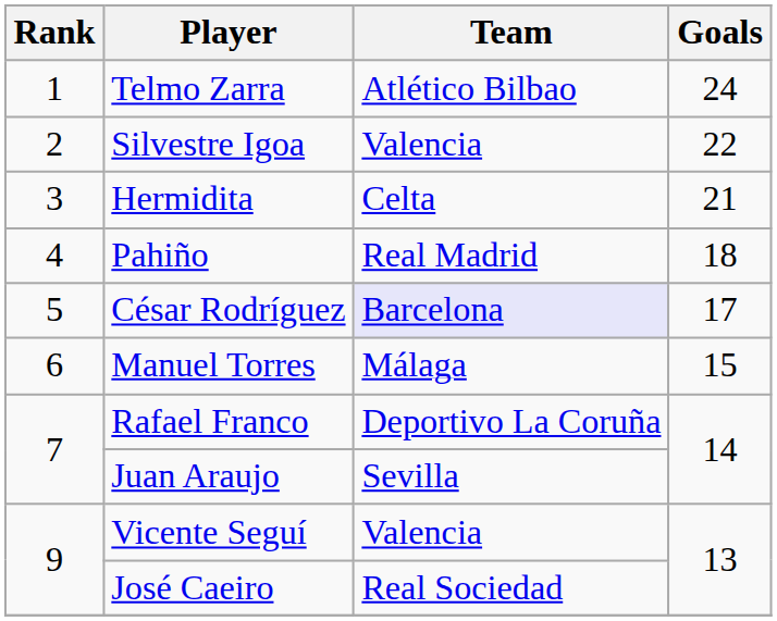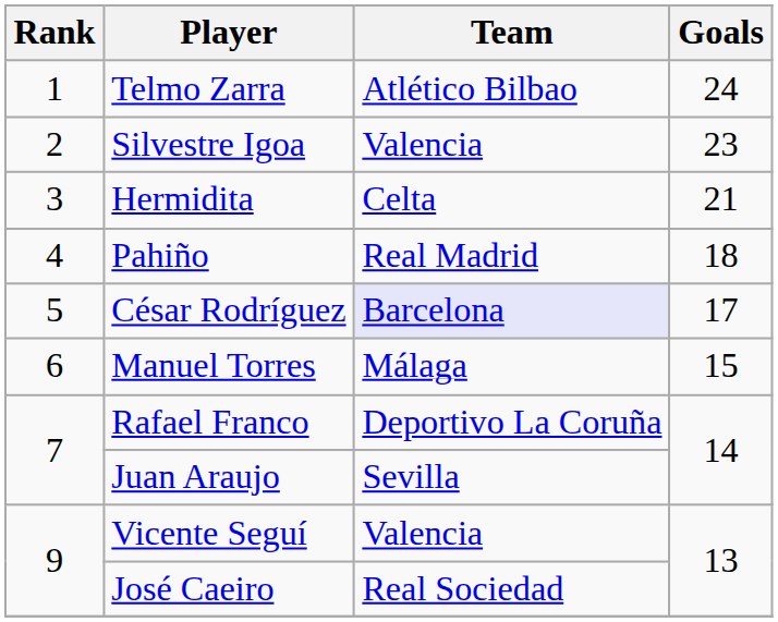Silvestre Igoa | Goals: 22 -> 23
